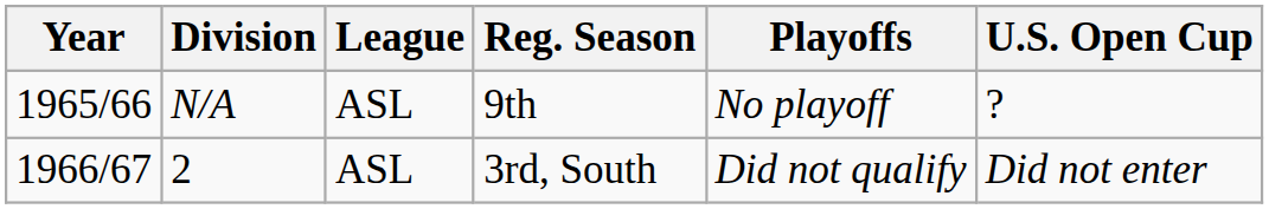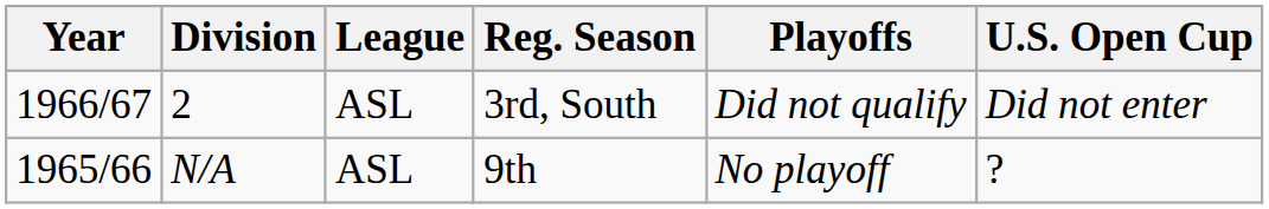rows swapped: N/A <-> 2
